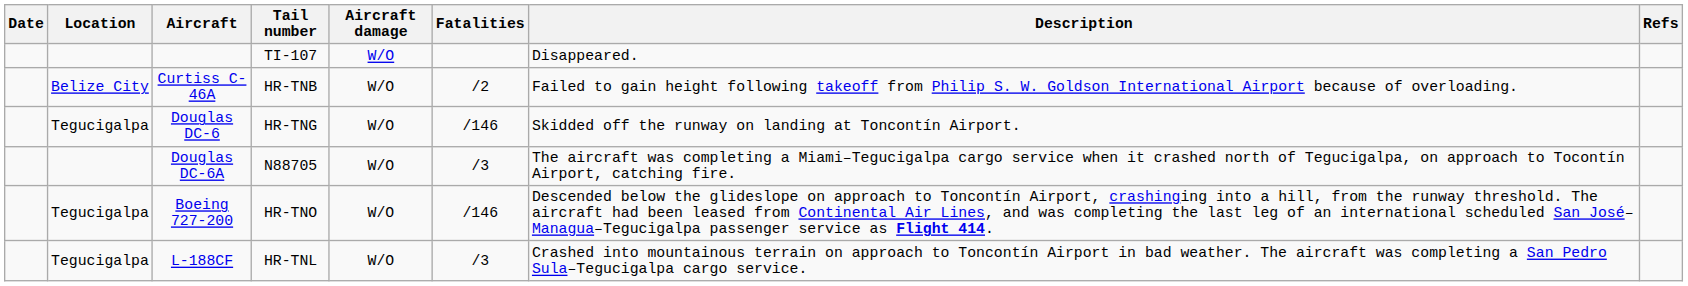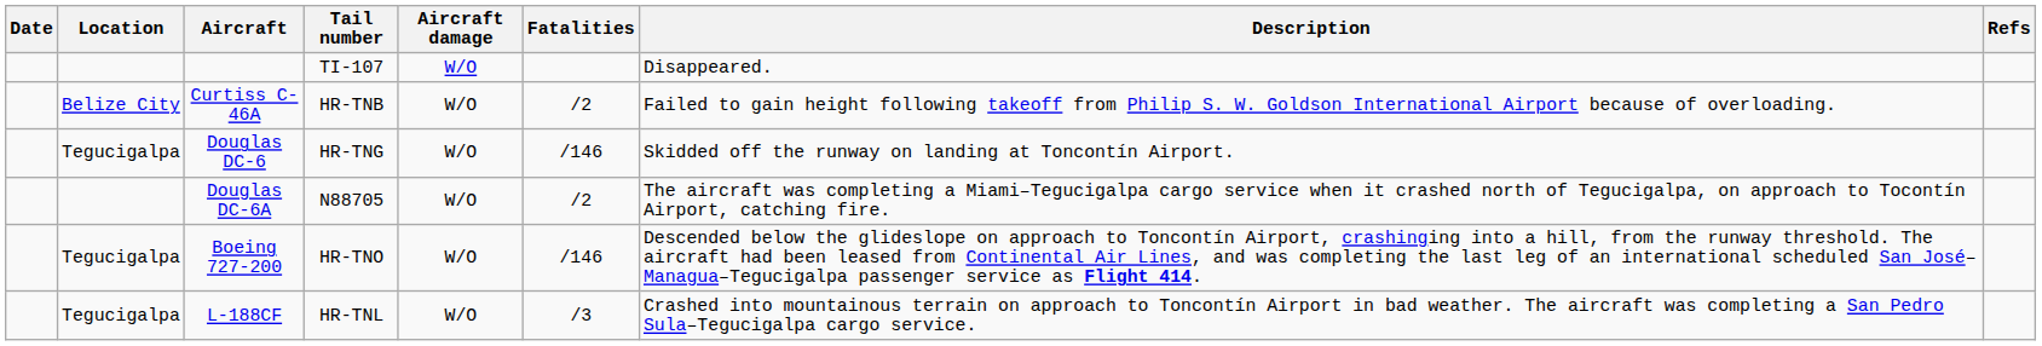Douglas DC-6A | Fatalities: /3 -> /2
